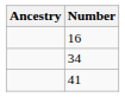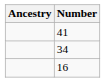rows swapped: 41 <-> 16
